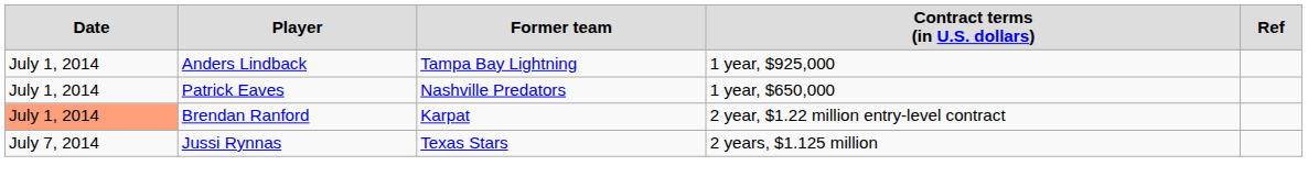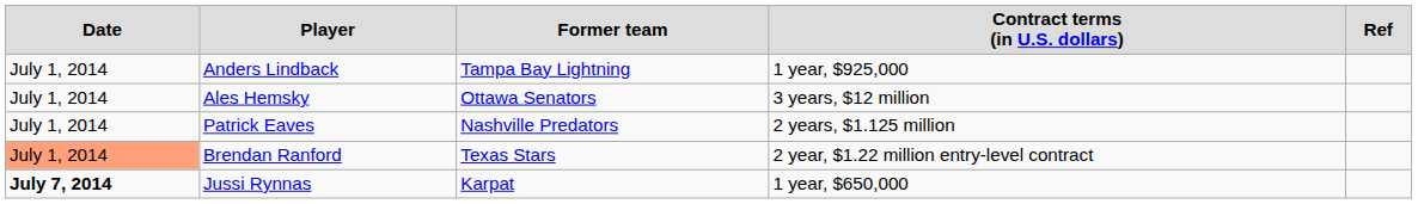+ row: July 1, 2014 | Ales Hemsky | Ottawa Senators | 3 years, $12 million
Patrick Eaves | column 4: 1 year, $650,000 -> 2 years, $1.125 million
Brendan Ranford | column 3: Karpat -> Texas Stars
Jussi Rynnas | column 1: normal -> bold
Jussi Rynnas | column 3: Texas Stars -> Karpat
Jussi Rynnas | column 4: 2 years, $1.125 million -> 1 year, $650,000
